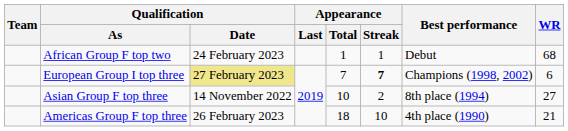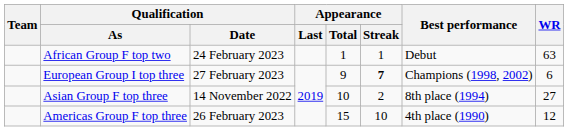African Group F top two | WR: 68 -> 63
European Group I top three | Qualification / Date: khaki background -> no background
European Group I top three | Appearance / Total: 7 -> 9
Americas Group F top three | Appearance / Total: 18 -> 15
Americas Group F top three | WR: 21 -> 12
